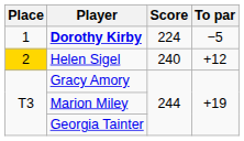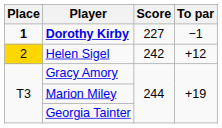Dorothy Kirby | Place: normal -> bold
Dorothy Kirby | Score: 224 -> 227
Dorothy Kirby | To par: −5 -> −1
Helen Sigel | Score: 240 -> 242
